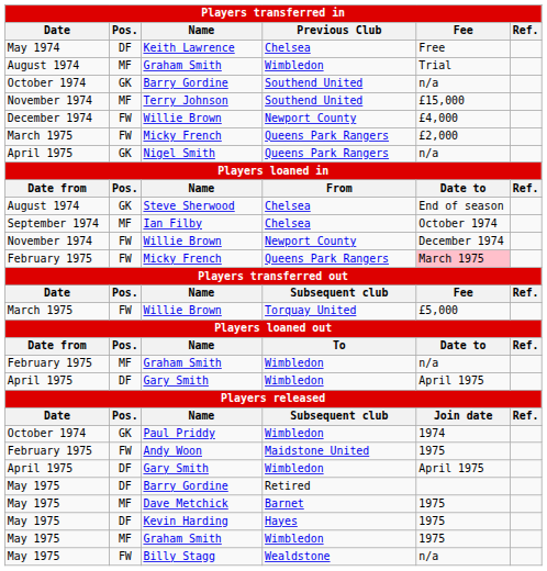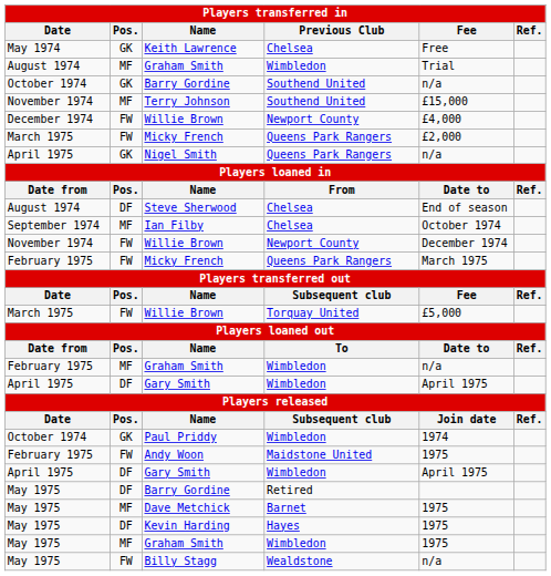Keith Lawrence | Pos.: DF -> GK
Steve Sherwood | Pos.: GK -> DF
February 1975 / Micky French | Fee: pink background -> no background
